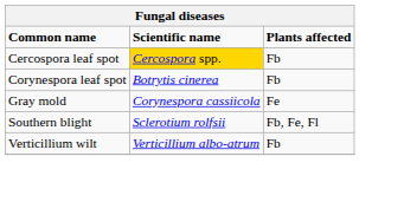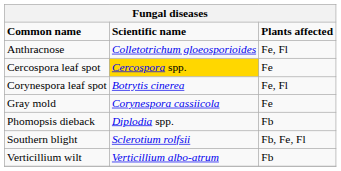+ row: Anthracnose | Colletotrichum gloeosporioides | Fe, Fl
Cercospora leaf spot | Plants affected: Fb -> Fe
Corynespora leaf spot | Plants affected: Fb -> Fe, Fl
+ row: Phomopsis dieback | Diplodia spp. | Fb
